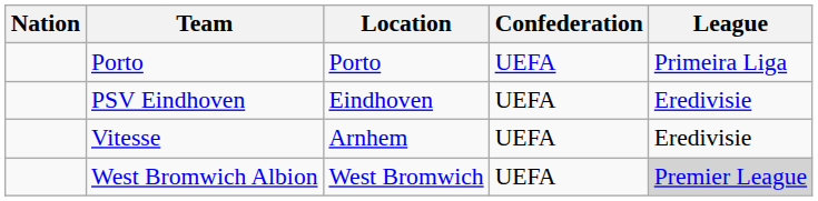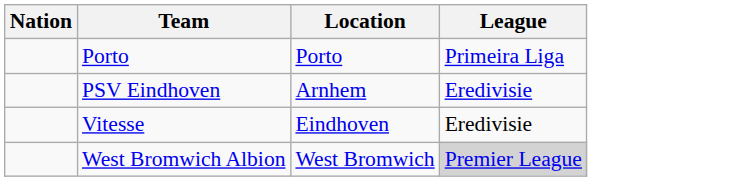- column: Confederation | UEFA | UEFA | UEFA | UEFA
PSV Eindhoven | Location: Eindhoven -> Arnhem
Vitesse | Location: Arnhem -> Eindhoven
